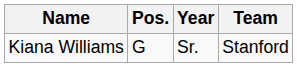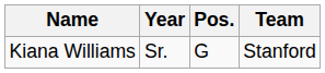columns swapped: Pos. <-> Year
